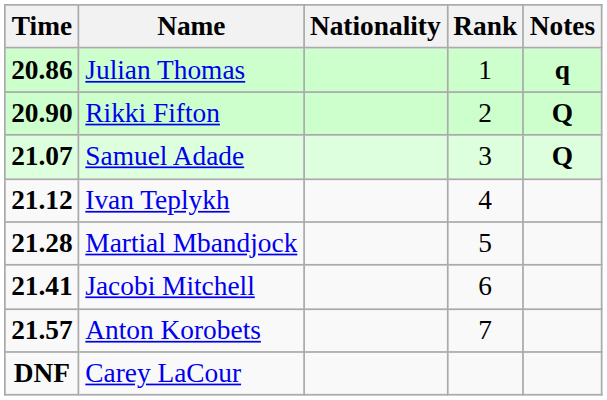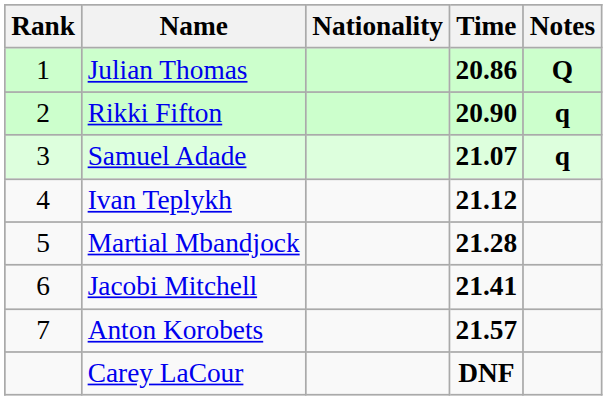columns swapped: Rank <-> Time
Julian Thomas | Notes: q -> Q
Rikki Fifton | Notes: Q -> q
Samuel Adade | Notes: Q -> q
